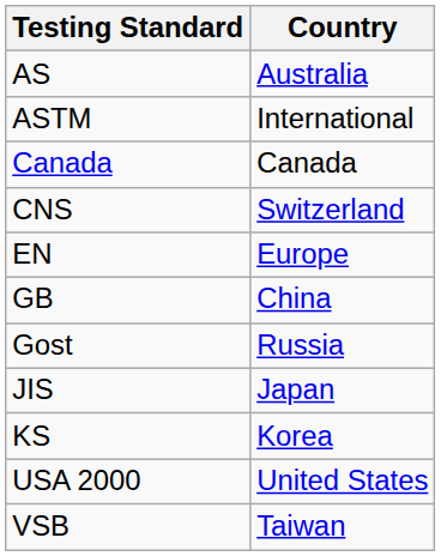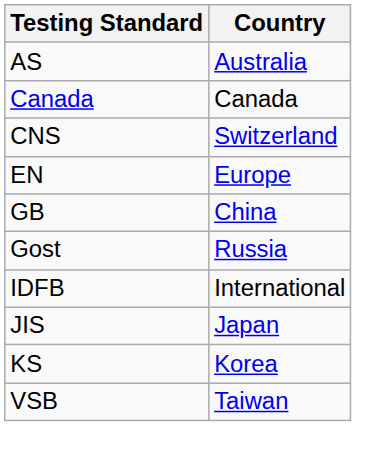- row: ASTM | International
+ row: IDFB | International
- row: USA 2000 | United States
